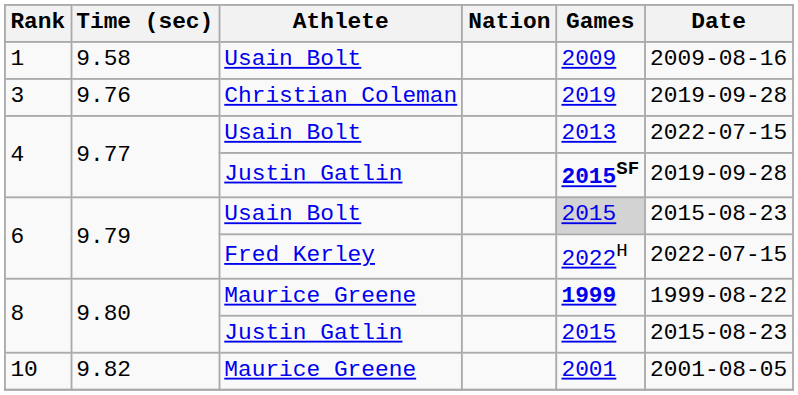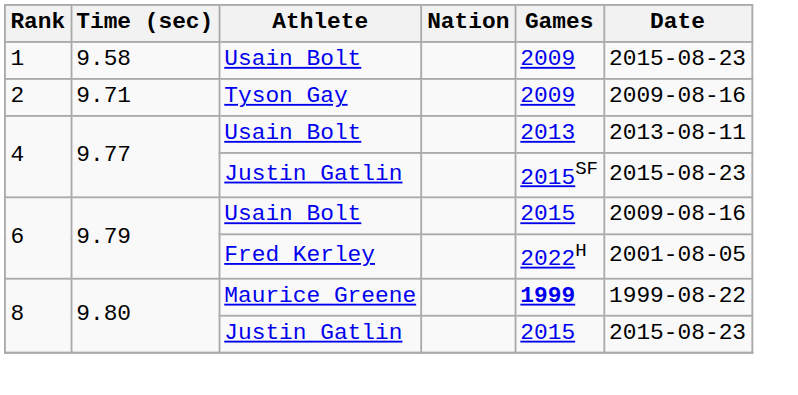1 | Date: 2009-08-16 -> 2015-08-23
+ row: 2 | 9.71 | Tyson Gay | 2009 | 2009-08-16
- row: 3 | 9.76 | Christian Coleman | 2019 | 2019-09-28
4 / Usain Bolt | Date: 2022-07-15 -> 2013-08-11
4 / Justin Gatlin | Games: bold -> normal
4 / Justin Gatlin | Date: 2019-09-28 -> 2015-08-23
6 / Usain Bolt | Games: lightgrey background -> no background
6 / Usain Bolt | Date: 2015-08-23 -> 2009-08-16
6 / Fred Kerley | Date: 2022-07-15 -> 2001-08-05
- row: 10 | 9.82 | Maurice Greene | 2001 | 2001-08-05
